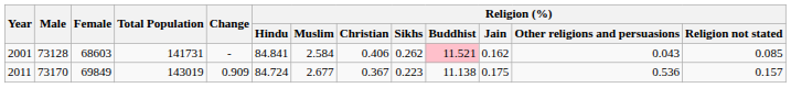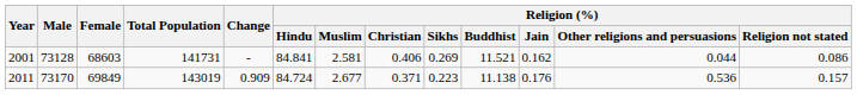2001 | Religion (%) / Muslim: 2.584 -> 2.581
2001 | Religion (%) / Sikhs: 0.262 -> 0.269
2001 | Religion (%) / Buddhist: pink background -> no background
2001 | Religion (%) / Other religions and persuasions: 0.043 -> 0.044
2001 | Religion (%) / Religion not stated: 0.085 -> 0.086
2011 | Religion (%) / Christian: 0.367 -> 0.371
2011 | Religion (%) / Jain: 0.175 -> 0.176
